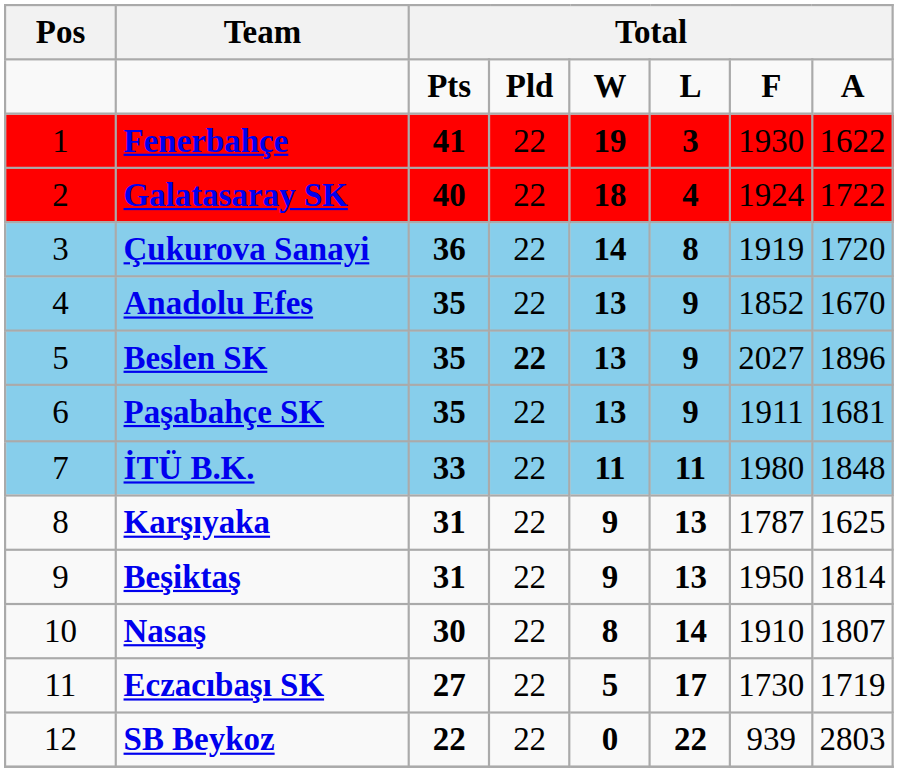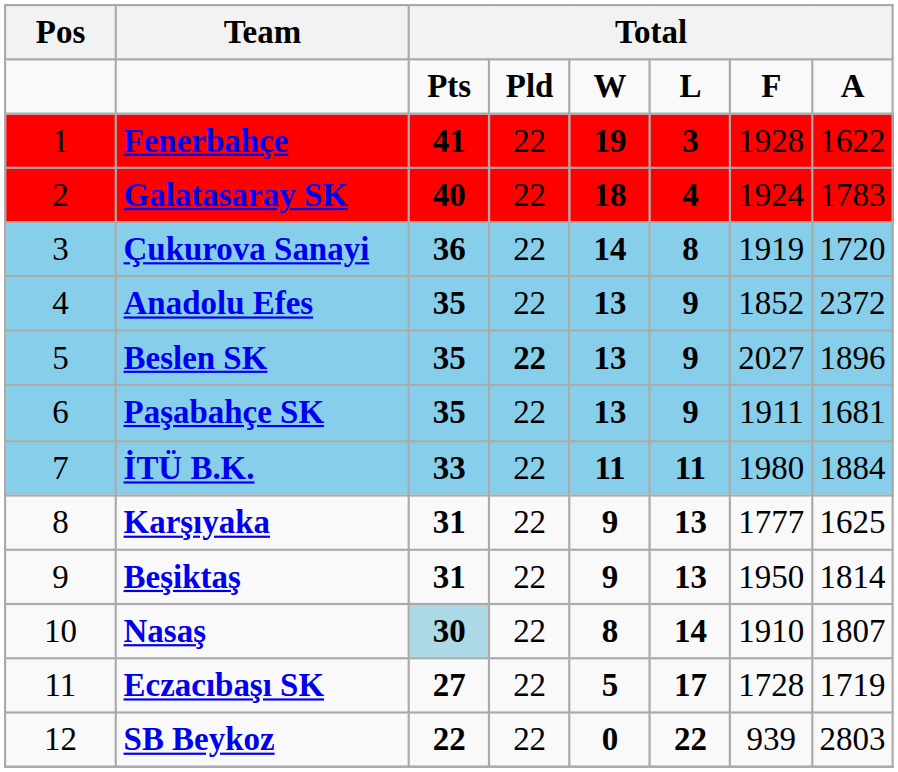Fenerbahçe | column 7: 1930 -> 1928
Galatasaray SK | column 8: 1722 -> 1783
Anadolu Efes | column 8: 1670 -> 2372
İTÜ B.K. | column 8: 1848 -> 1884
Karşıyaka | column 7: 1787 -> 1777
Nasaş | column 3: no background -> lightblue background
Eczacıbaşı SK | column 7: 1730 -> 1728
